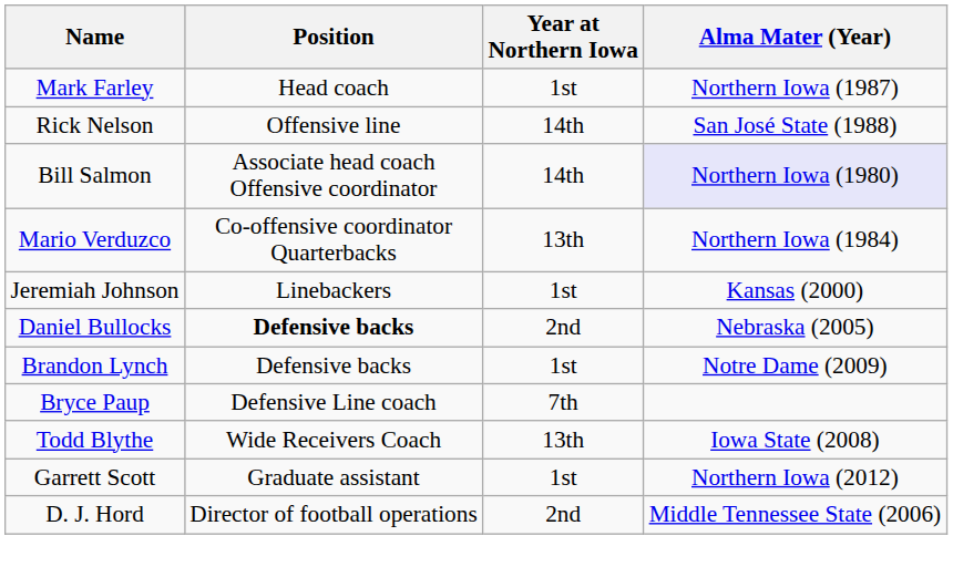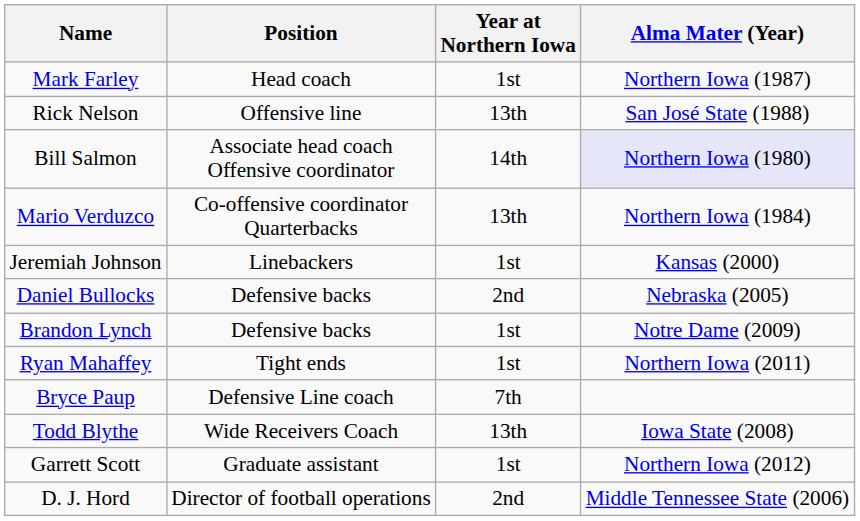Rick Nelson | Year at Northern Iowa: 14th -> 13th
Daniel Bullocks | Position: bold -> normal
+ row: Ryan Mahaffey | Tight ends | 1st | Northern Iowa (2011)
